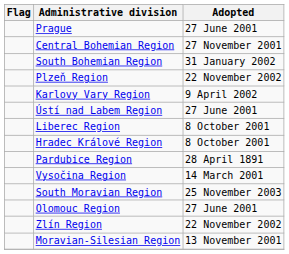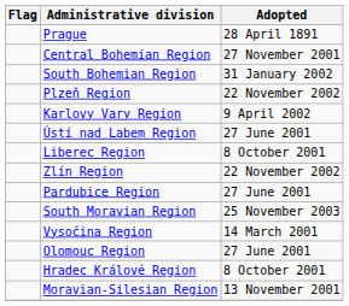Prague | Adopted: 27 June 2001 -> 28 April 1891
rows swapped: Hradec Králové Region <-> Zlín Region
Pardubice Region | Adopted: 28 April 1891 -> 27 June 2001
rows swapped: Vysočina Region <-> South Moravian Region
